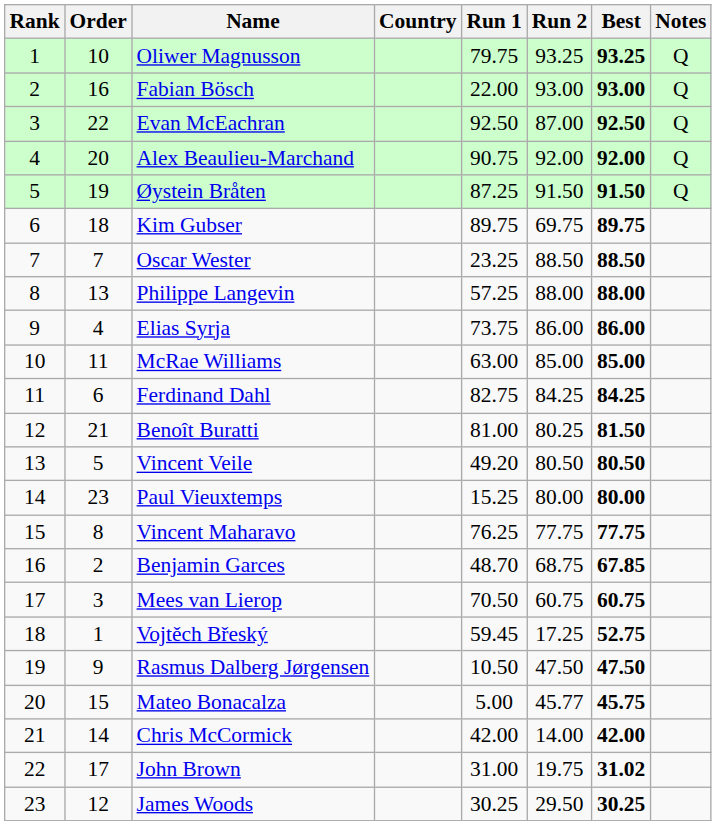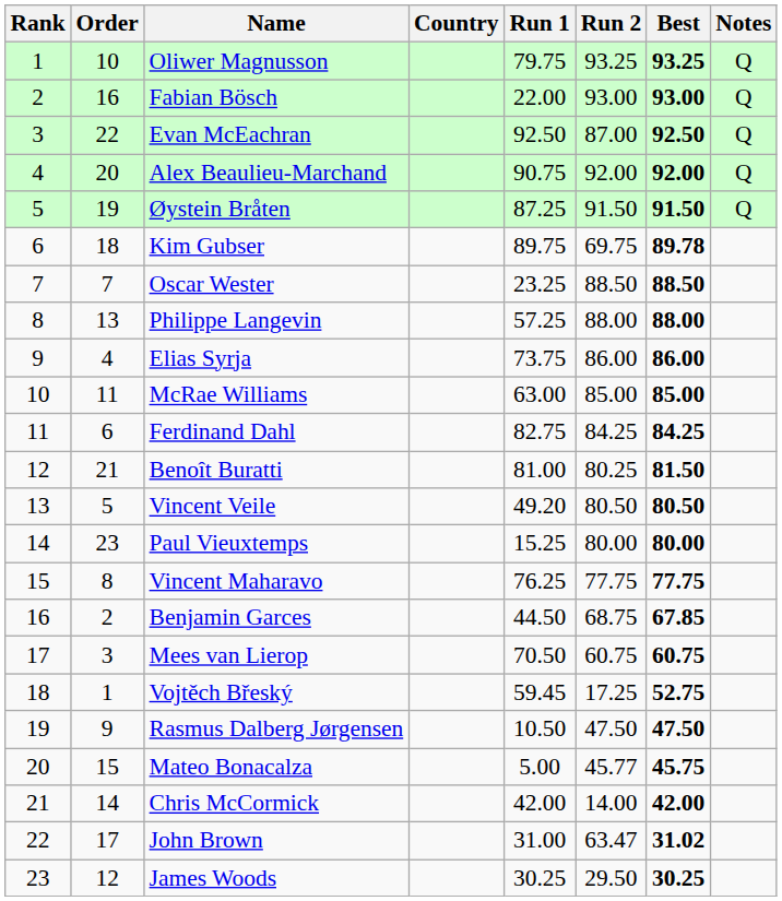Kim Gubser | Best: 89.75 -> 89.78
Benjamin Garces | Run 1: 48.70 -> 44.50
John Brown | Run 2: 19.75 -> 63.47
